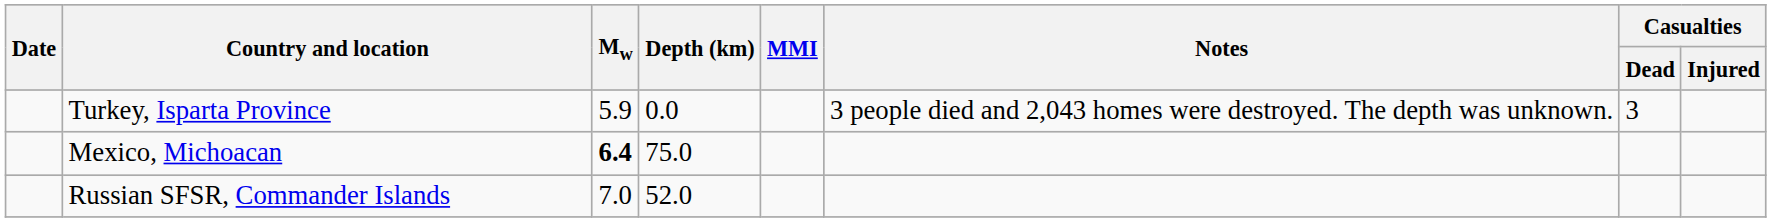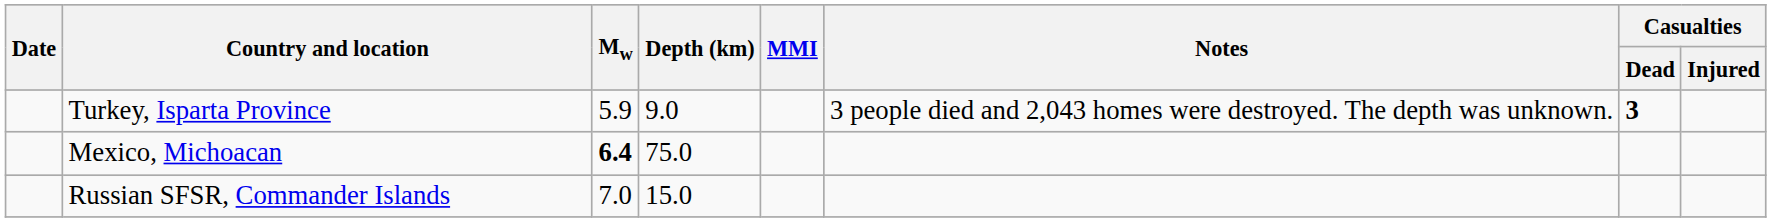Turkey, Isparta Province | Depth (km): 0.0 -> 9.0
Turkey, Isparta Province | Casualties / Dead: normal -> bold
Russian SFSR, Commander Islands | Depth (km): 52.0 -> 15.0
